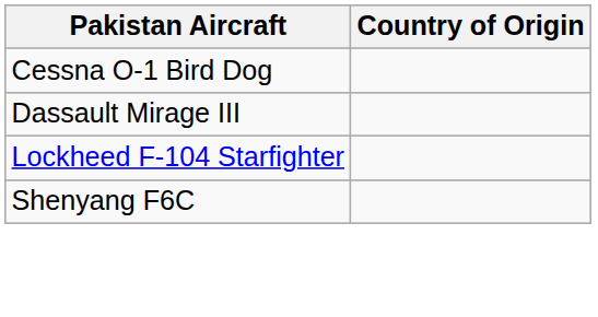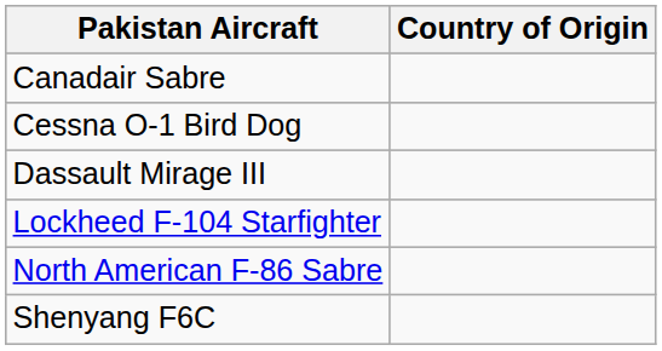+ row: Canadair Sabre
+ row: North American F-86 Sabre
